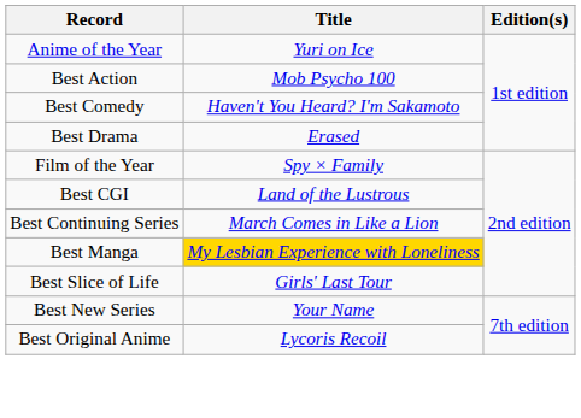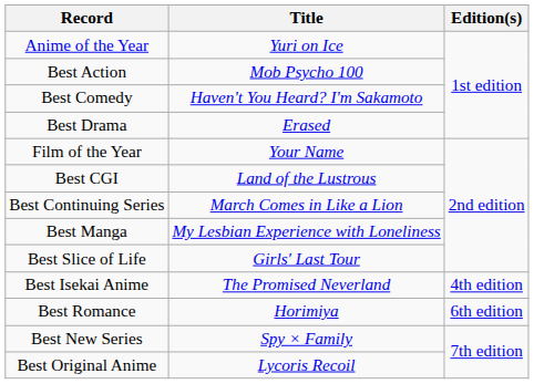Film of the Year | Title: Spy × Family -> Your Name
Best Manga | Title: gold background -> no background
+ row: Best Isekai Anime | The Promised Neverland | 4th edition
+ row: Best Romance | Horimiya | 6th edition
Best New Series | Title: Your Name -> Spy × Family
